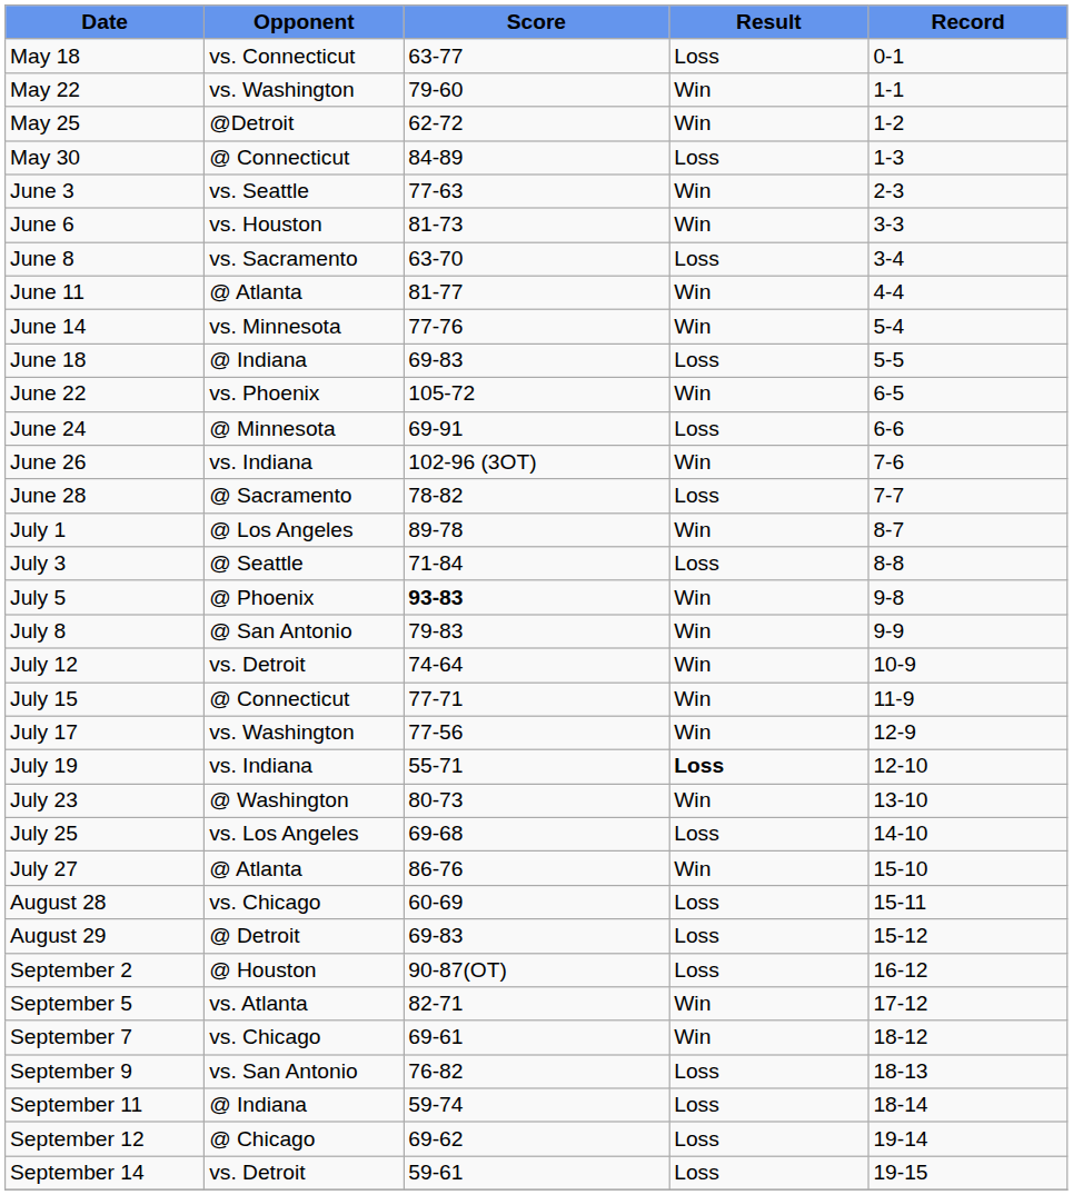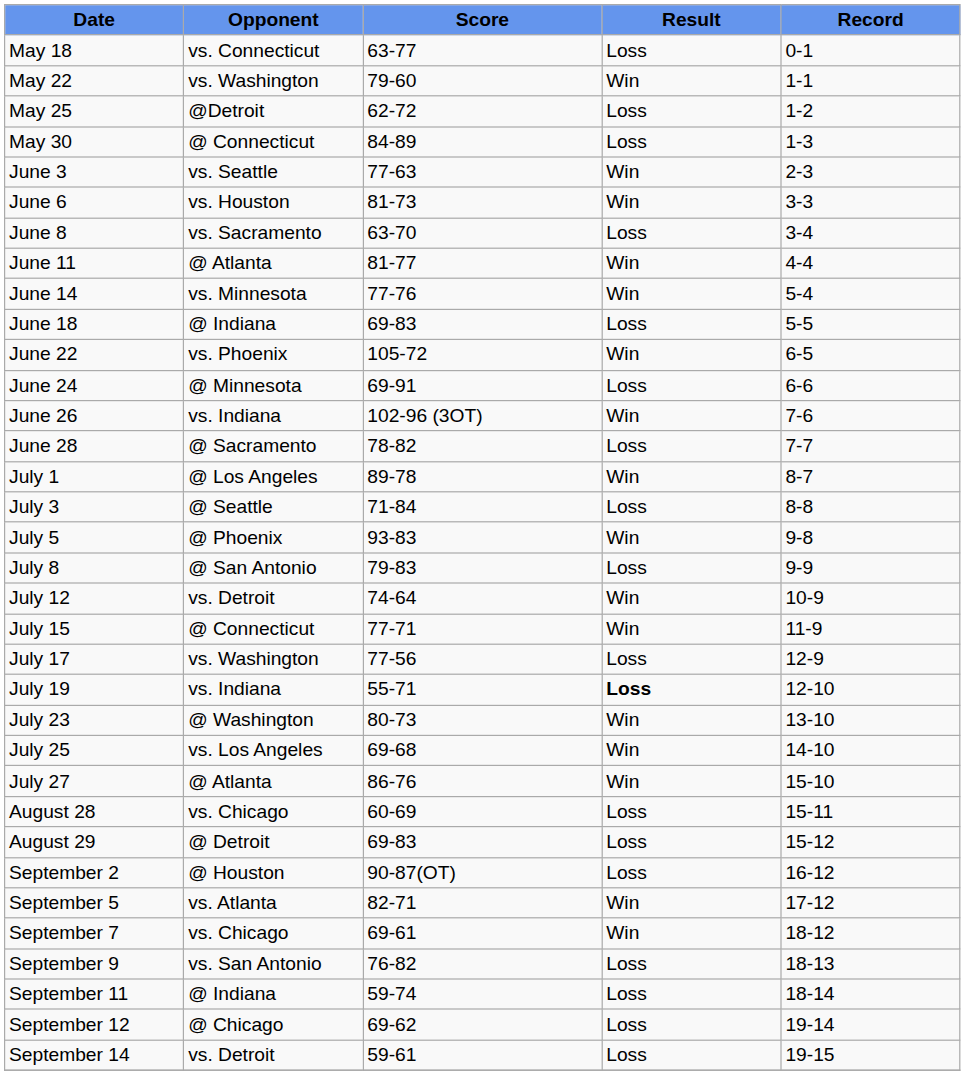May 25 | Result: Win -> Loss
July 5 | Score: bold -> normal
July 8 | Result: Win -> Loss
July 17 | Result: Win -> Loss
July 25 | Result: Loss -> Win
